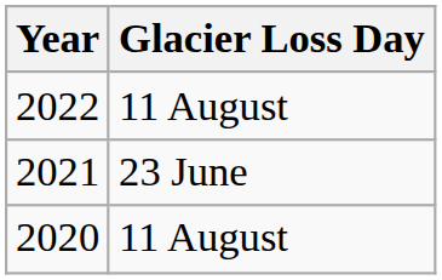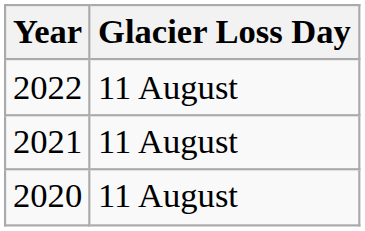2021 | Glacier Loss Day: 23 June -> 11 August
